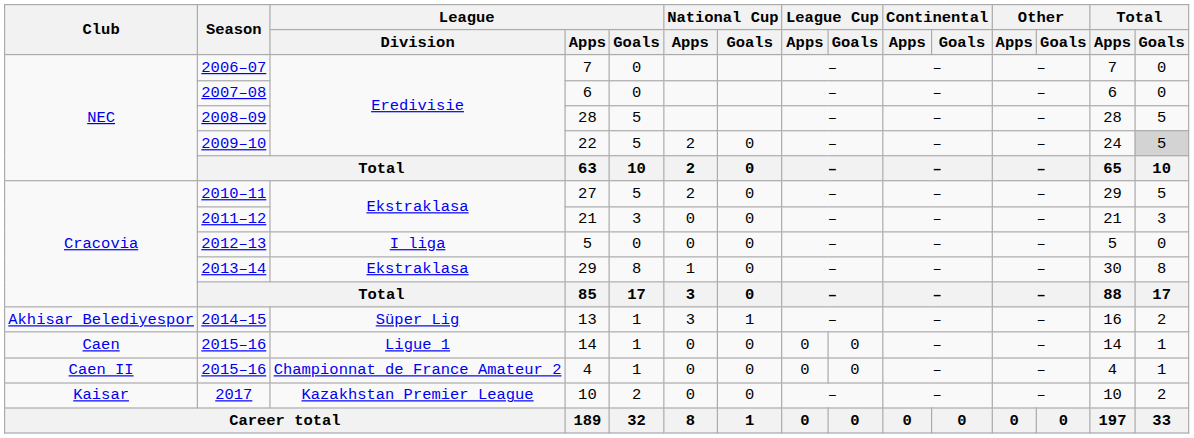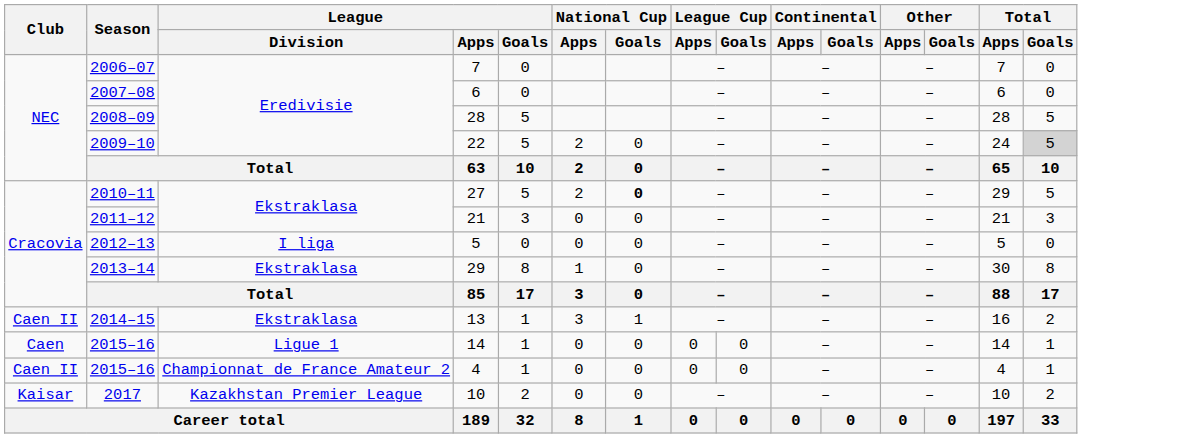27 | National Cup / Goals: normal -> bold
13 | Club: Akhisar Belediyespor -> Caen II
13 | League / Division: Süper Lig -> Ekstraklasa
